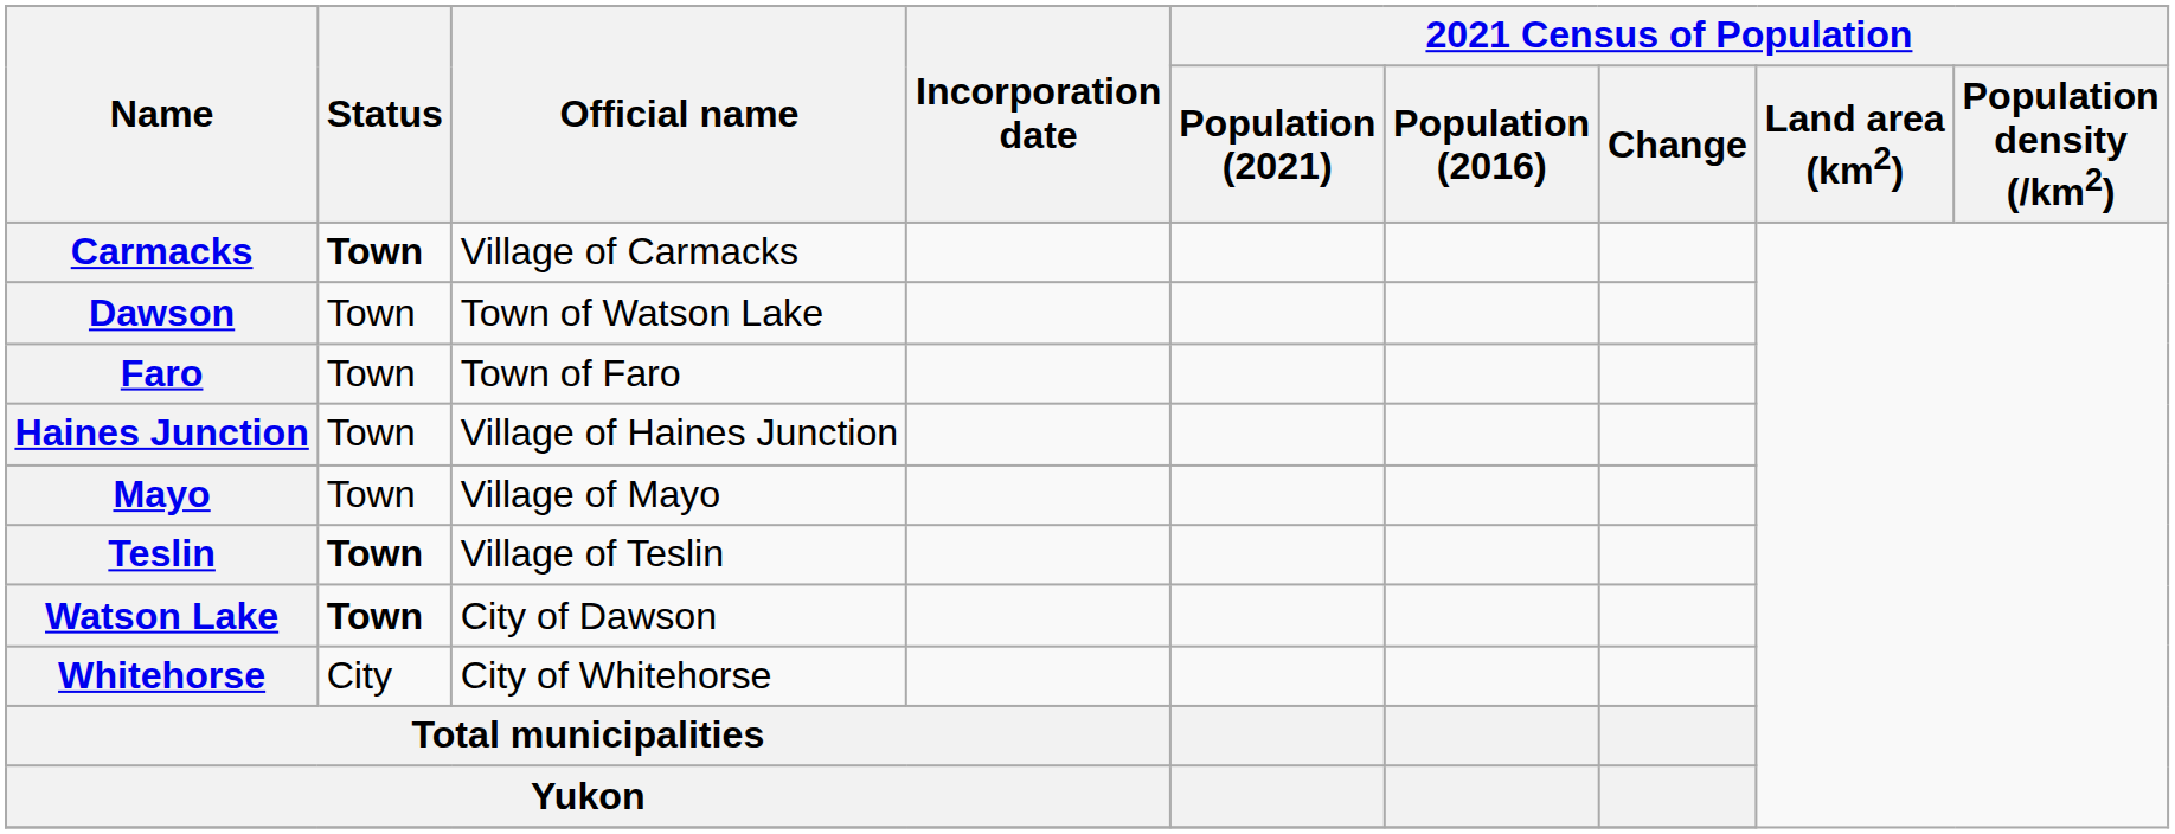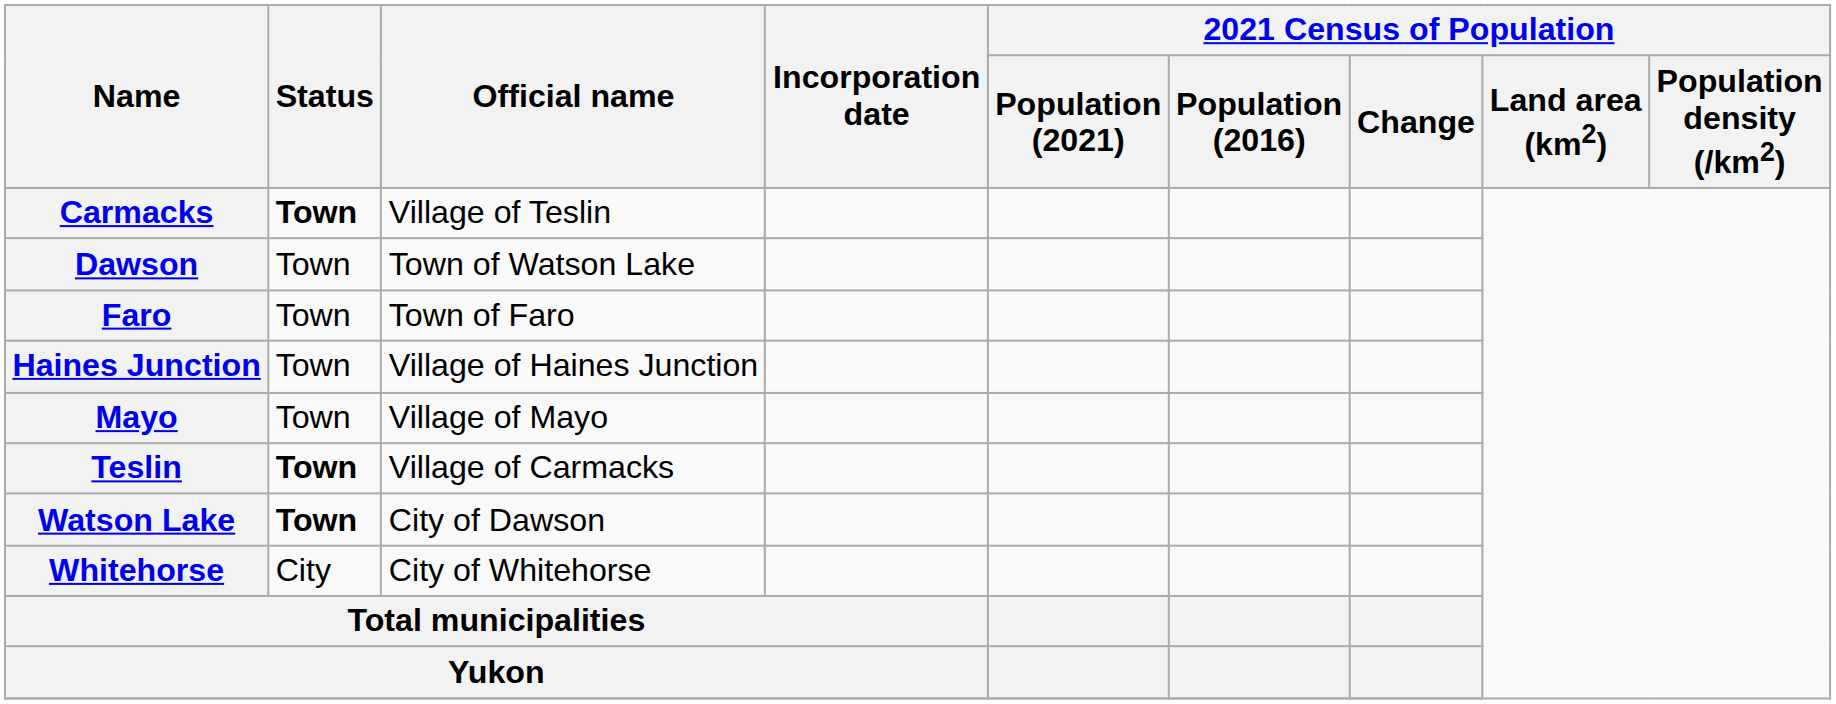Carmacks | Official name: Village of Carmacks -> Village of Teslin
Teslin | Official name: Village of Teslin -> Village of Carmacks
